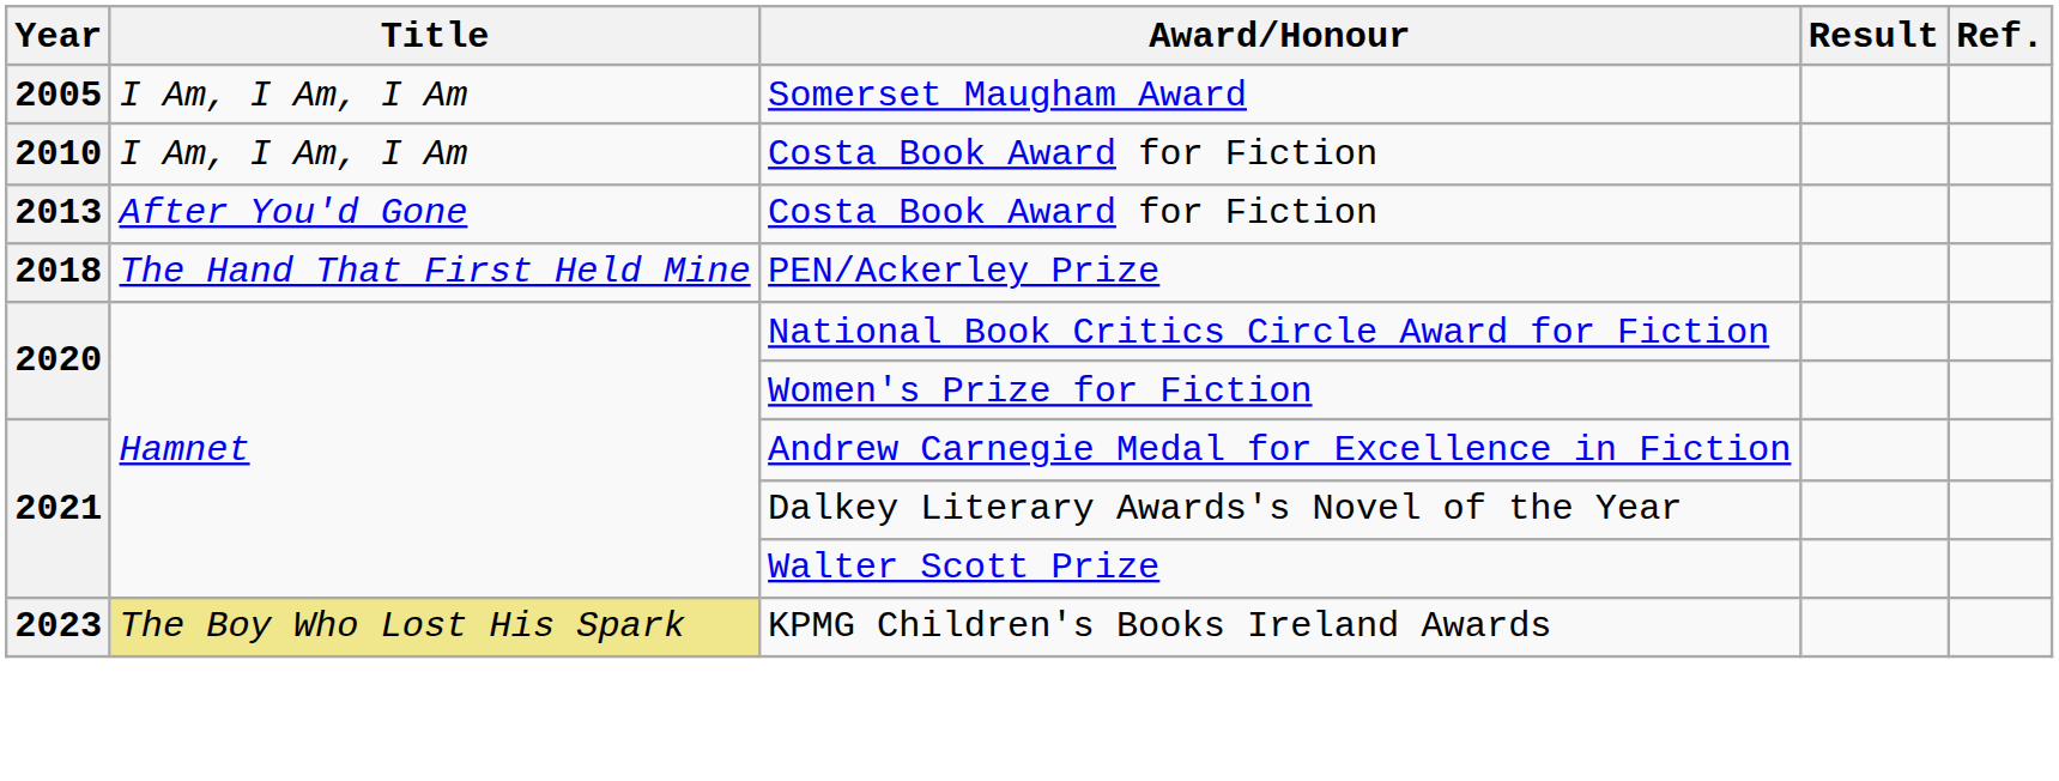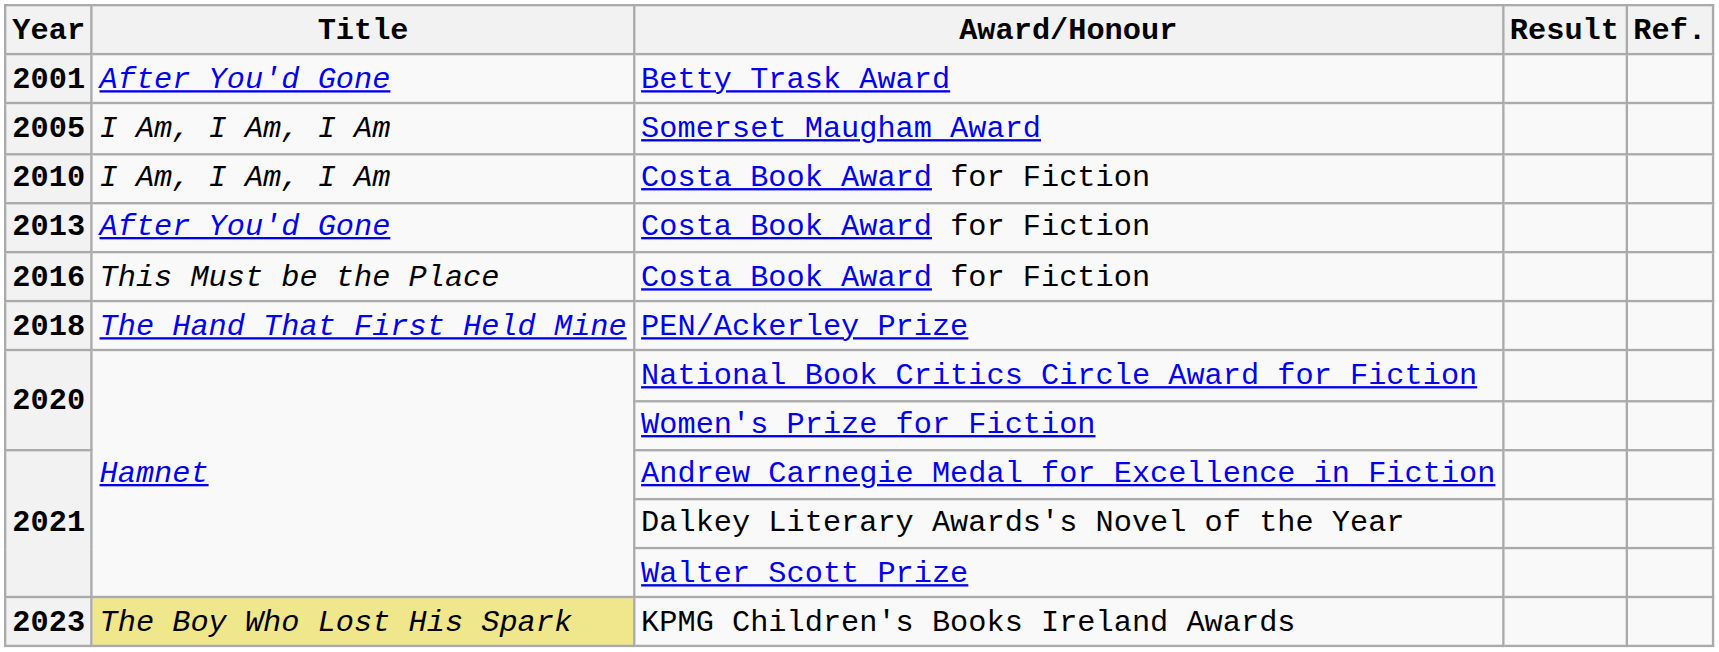+ row: 2001 | After You'd Gone | Betty Trask Award
+ row: 2016 | This Must be the Place | Costa Book Award for Fiction
